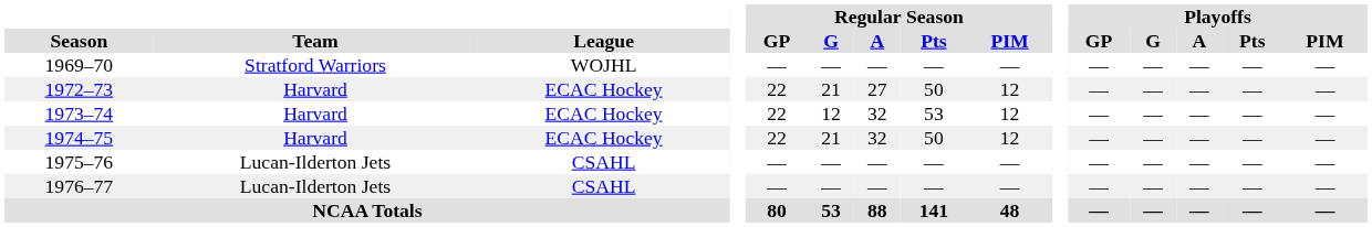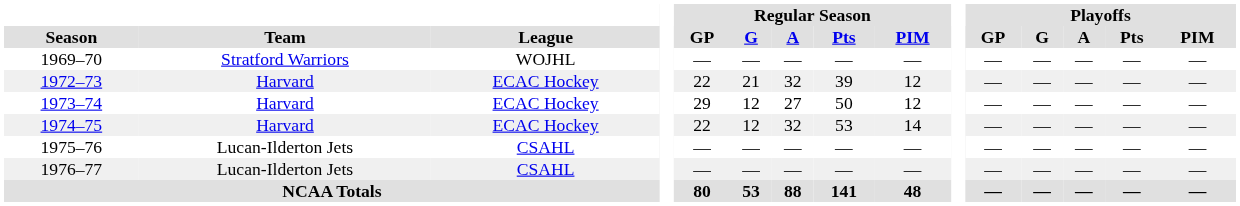1972–73 | Regular Season / A: 27 -> 32
1972–73 | Regular Season / Pts: 50 -> 39
1973–74 | Regular Season / GP: 22 -> 29
1973–74 | Regular Season / A: 32 -> 27
1973–74 | Regular Season / Pts: 53 -> 50
1974–75 | Regular Season / G: 21 -> 12
1974–75 | Regular Season / Pts: 50 -> 53
1974–75 | Regular Season / PIM: 12 -> 14
